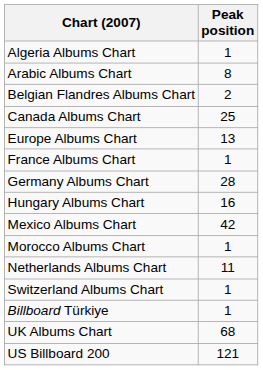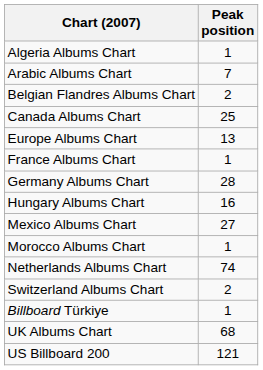Arabic Albums Chart | Peak position: 8 -> 7
Mexico Albums Chart | Peak position: 42 -> 27
Netherlands Albums Chart | Peak position: 11 -> 74
Switzerland Albums Chart | Peak position: 1 -> 2
